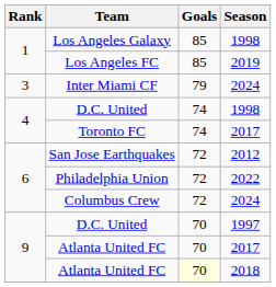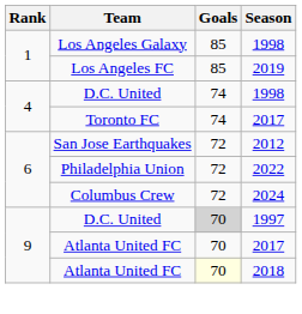- row: 3 | Inter Miami CF | 79 | 2024
D.C. United / 1997 | Goals: no background -> lightgrey background
